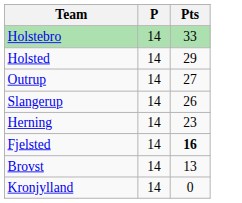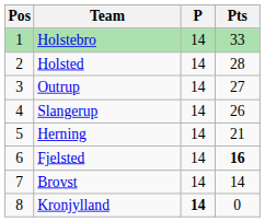+ column: Pos | 1 | 2 | 3 | 4 | 5 | 6 | 7 | 8
Holsted | Pts: 29 -> 28
Herning | Pts: 23 -> 21
Brovst | Pts: 13 -> 14
Kronjylland | P: normal -> bold
